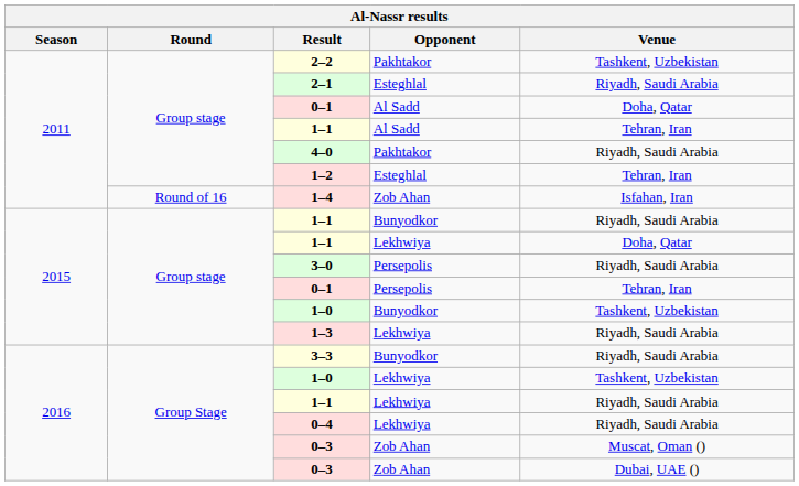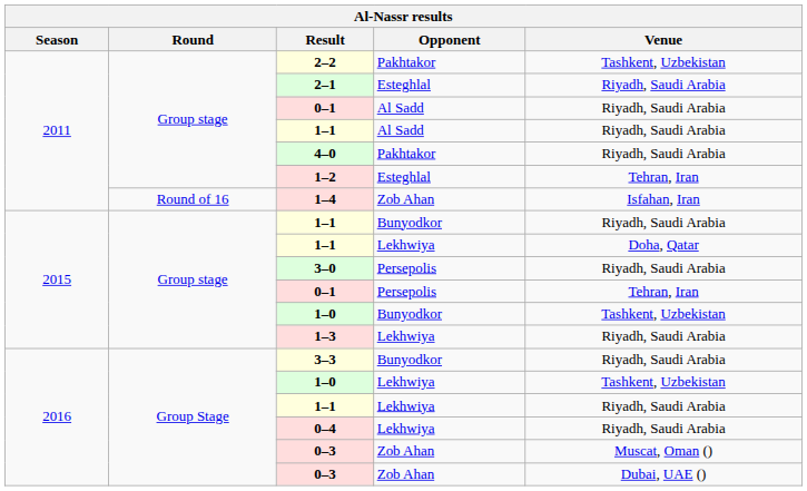2011 / 0–1 | Venue: Doha, Qatar -> Riyadh, Saudi Arabia
2011 / 1–1 | Venue: Tehran, Iran -> Riyadh, Saudi Arabia
